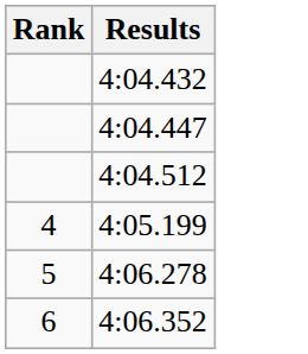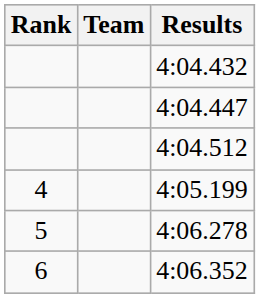+ column: Team
